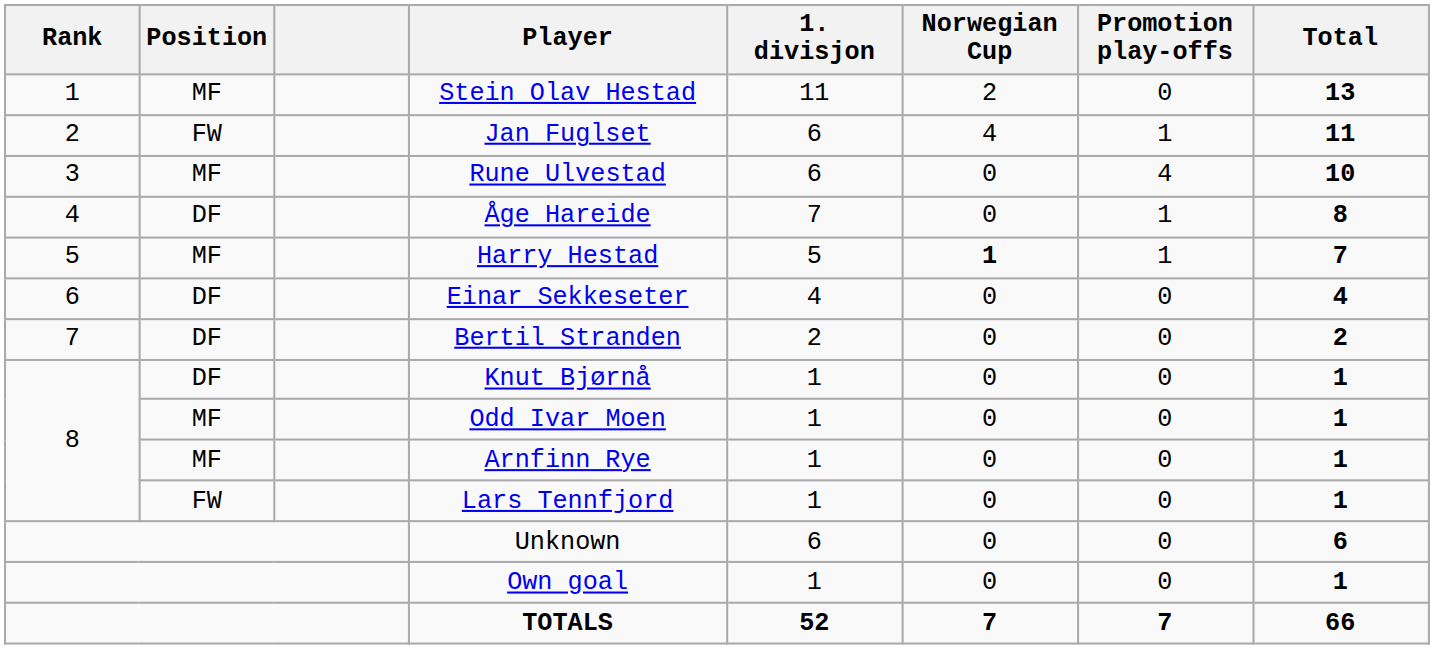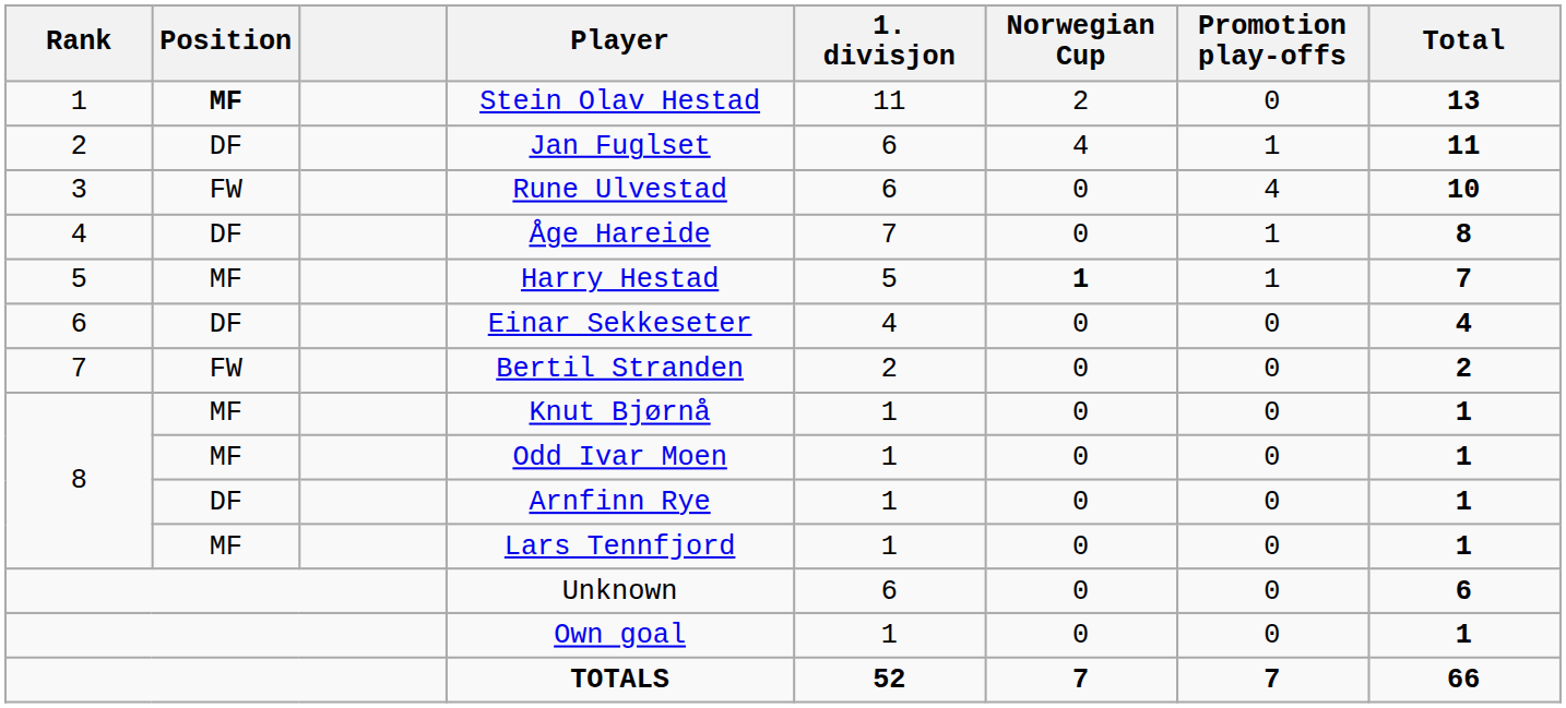Stein Olav Hestad | Position: normal -> bold
Jan Fuglset | Position: FW -> DF
Rune Ulvestad | Position: MF -> FW
Bertil Stranden | Position: DF -> FW
Knut Bjørnå | Position: DF -> MF
Arnfinn Rye | Position: MF -> DF
Lars Tennfjord | Position: FW -> MF
